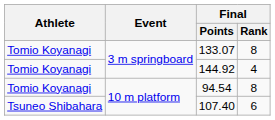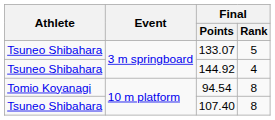133.07 | Athlete: Tomio Koyanagi -> Tsuneo Shibahara
133.07 | Final / Rank: 8 -> 5
144.92 | Athlete: Tomio Koyanagi -> Tsuneo Shibahara
107.40 | Final / Rank: 6 -> 8
